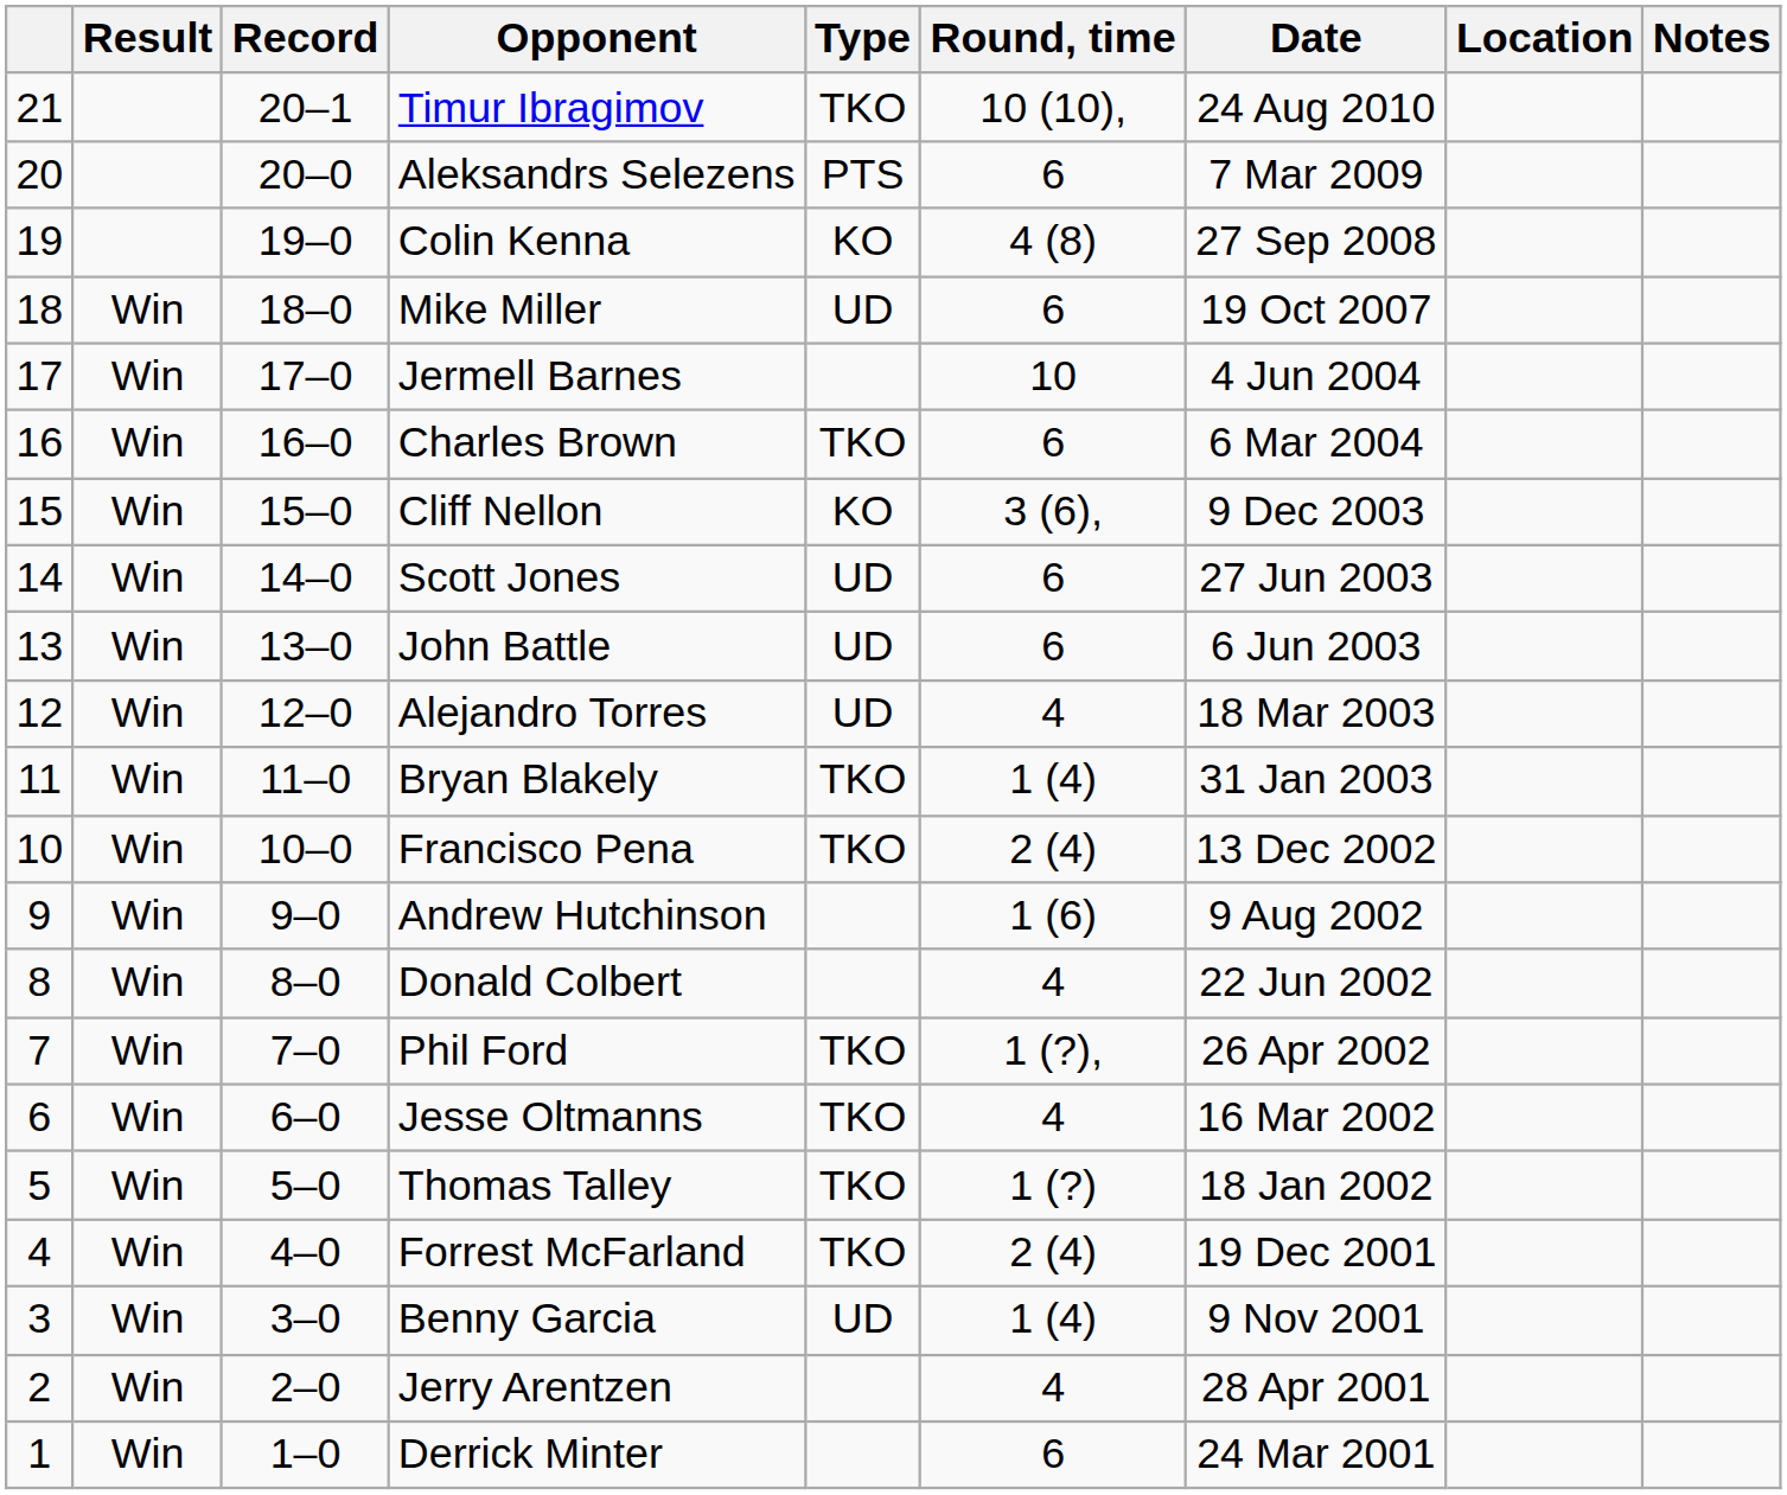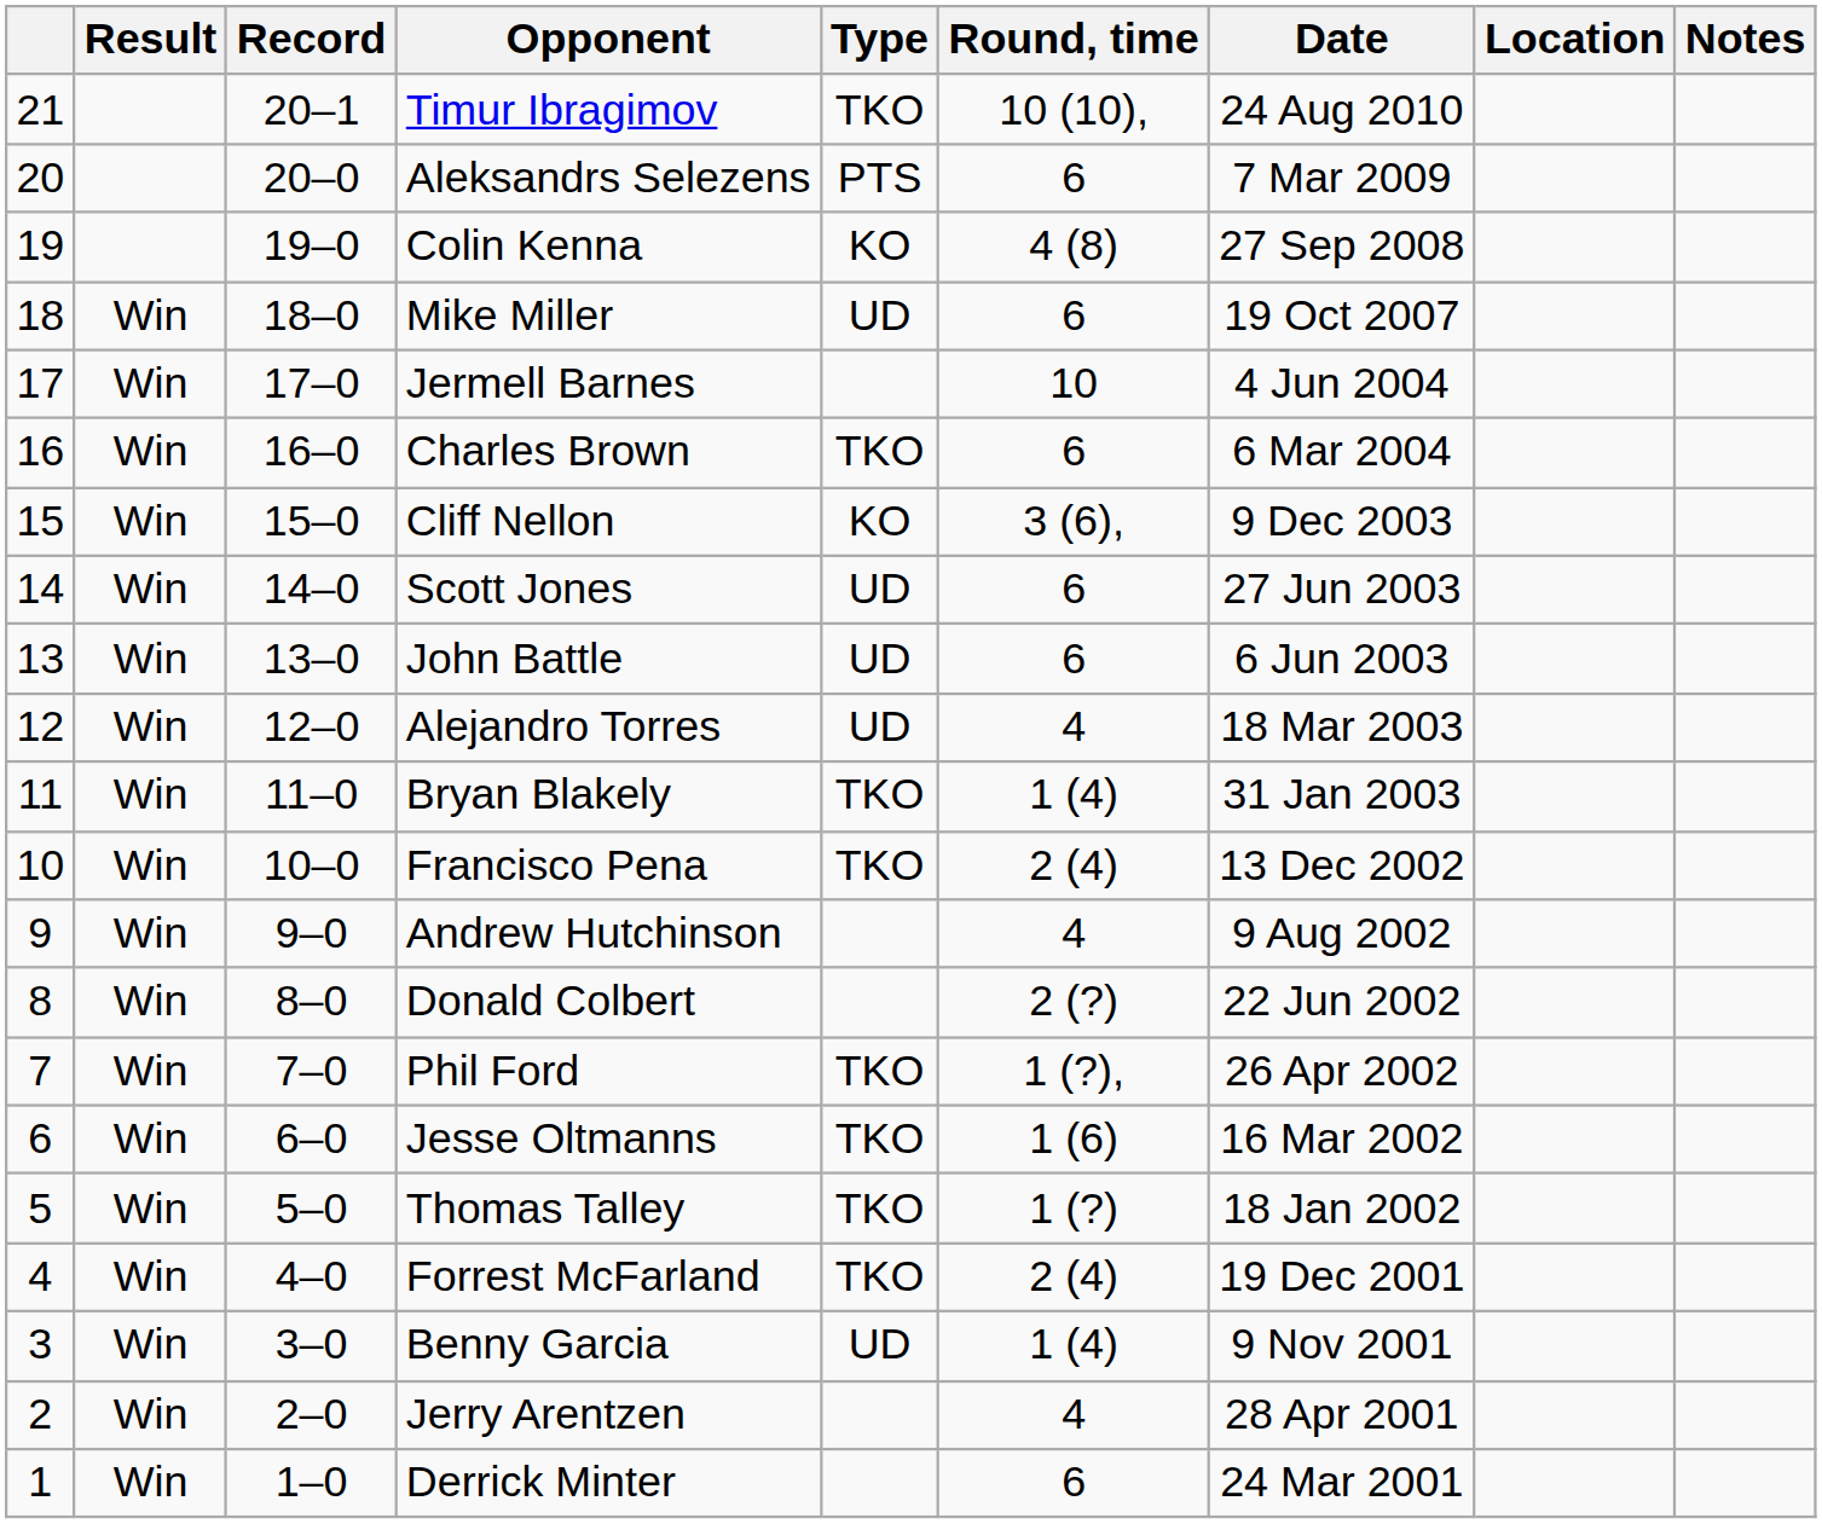Andrew Hutchinson | Round, time: 1 (6) -> 4
Donald Colbert | Round, time: 4 -> 2 (?)
Jesse Oltmanns | Round, time: 4 -> 1 (6)
